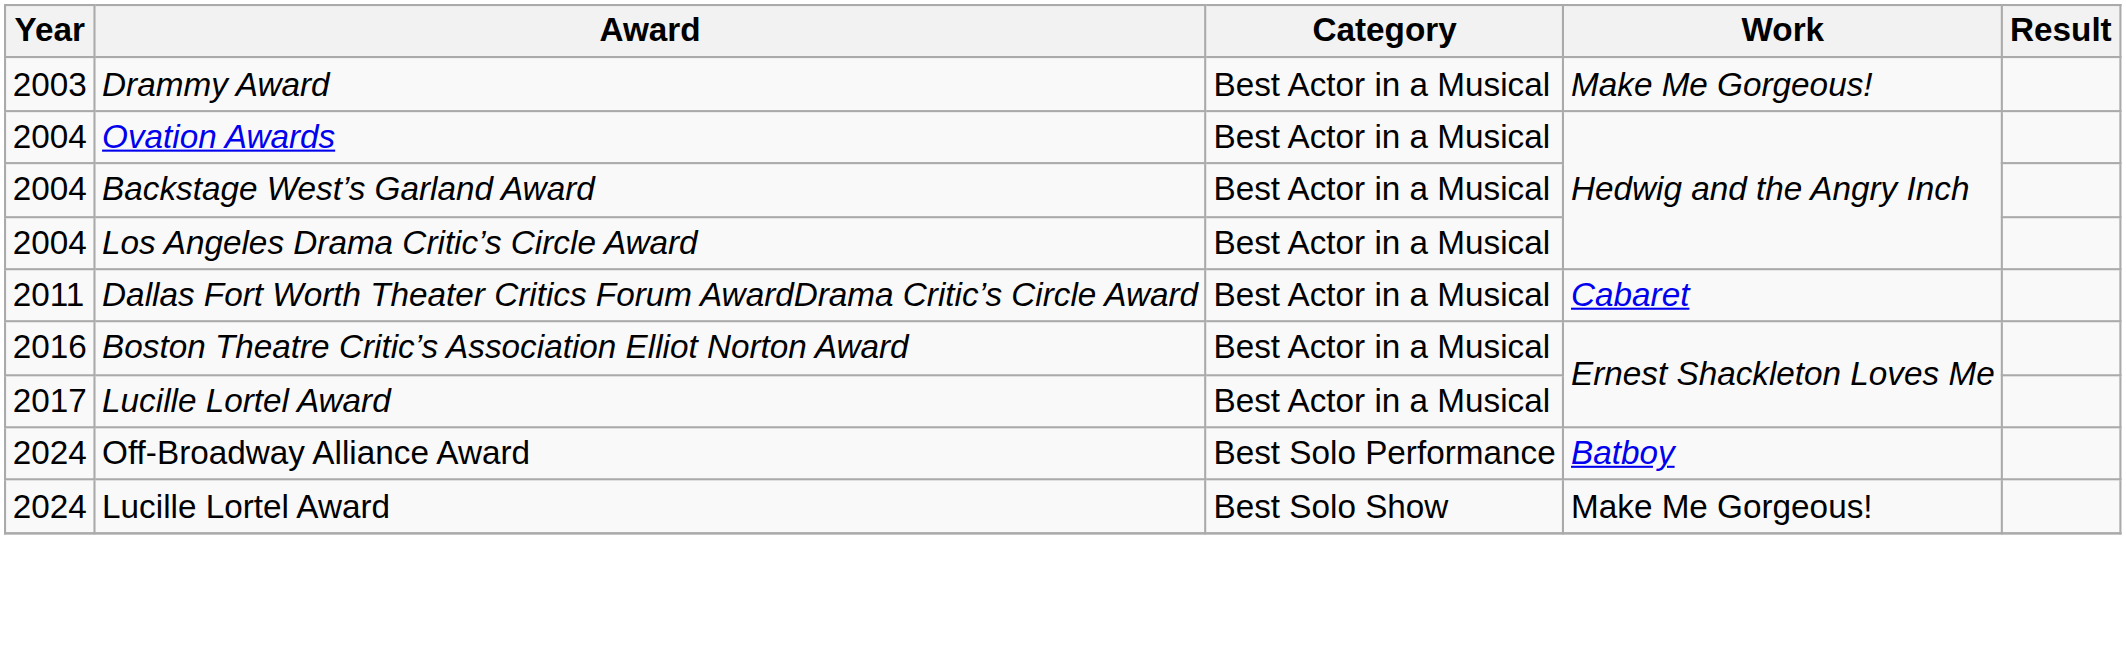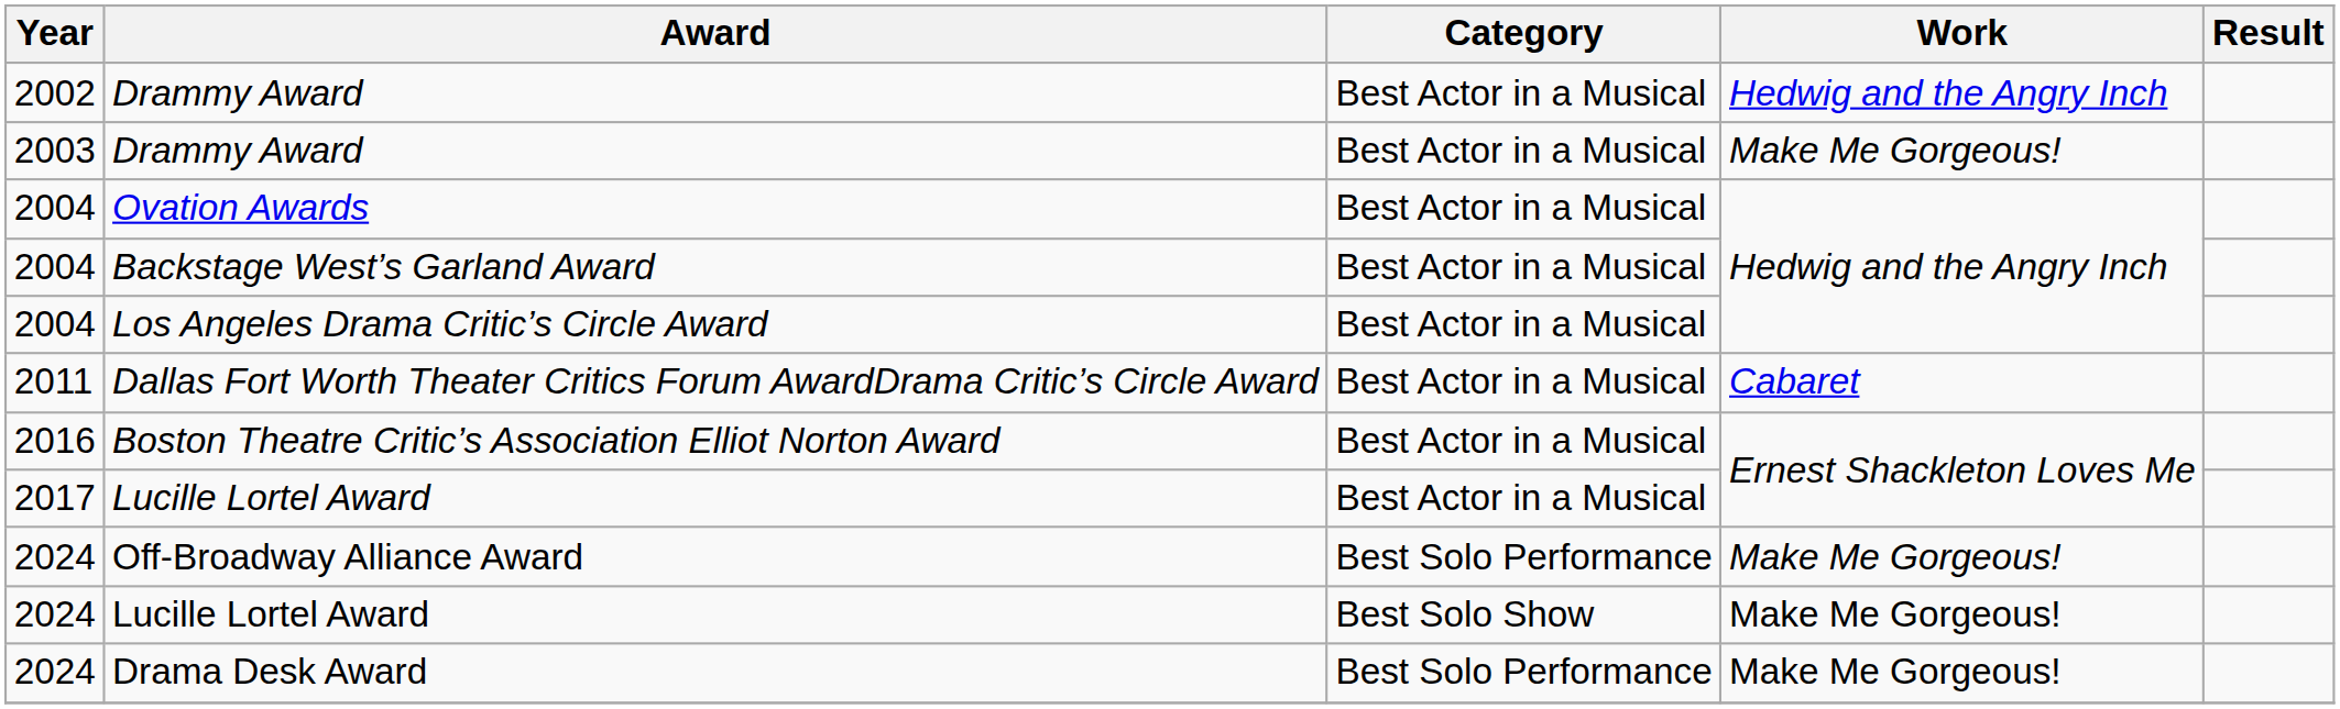+ row: 2002 | Drammy Award | Best Actor in a Musical | Hedwig and the Angry Inch
Off-Broadway Alliance Award | Work: Batboy -> Make Me Gorgeous!
+ row: 2024 | Drama Desk Award | Best Solo Performance | Make Me Gorgeous!
